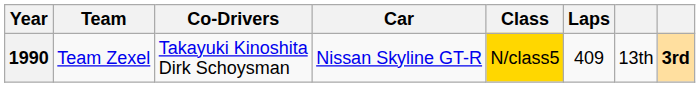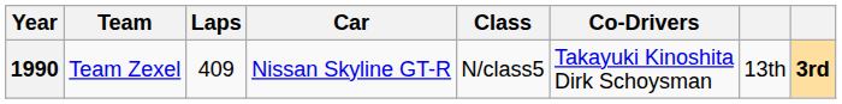columns swapped: Co-Drivers <-> Laps
1990 | Class: gold background -> no background
